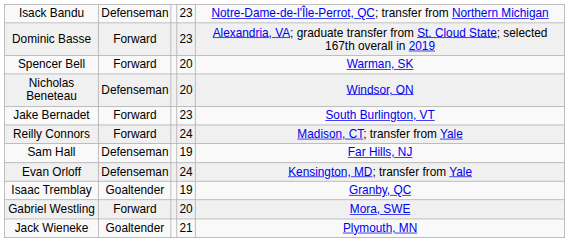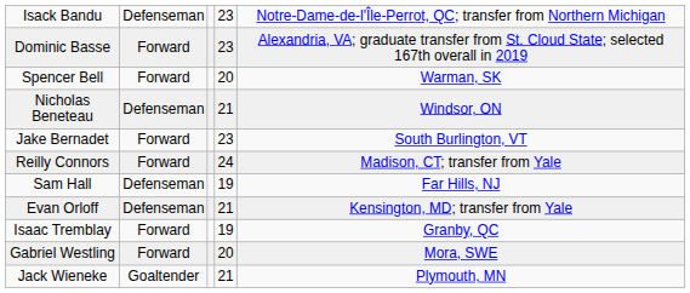Nicholas Beneteau | column 4: 20 -> 21
Evan Orloff | column 4: 24 -> 21
Isaac Tremblay | column 2: Goaltender -> Forward
